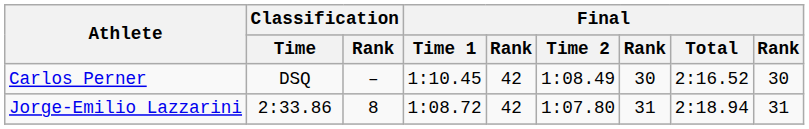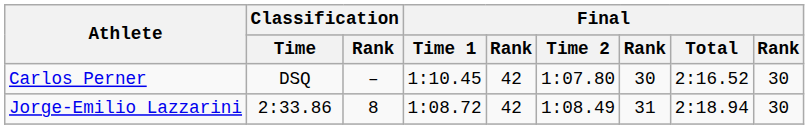Carlos Perner | Final / Time 2: 1:08.49 -> 1:07.80
Jorge-Emilio Lazzarini | Final / Time 2: 1:07.80 -> 1:08.49
Jorge-Emilio Lazzarini | column 9: 31 -> 30
